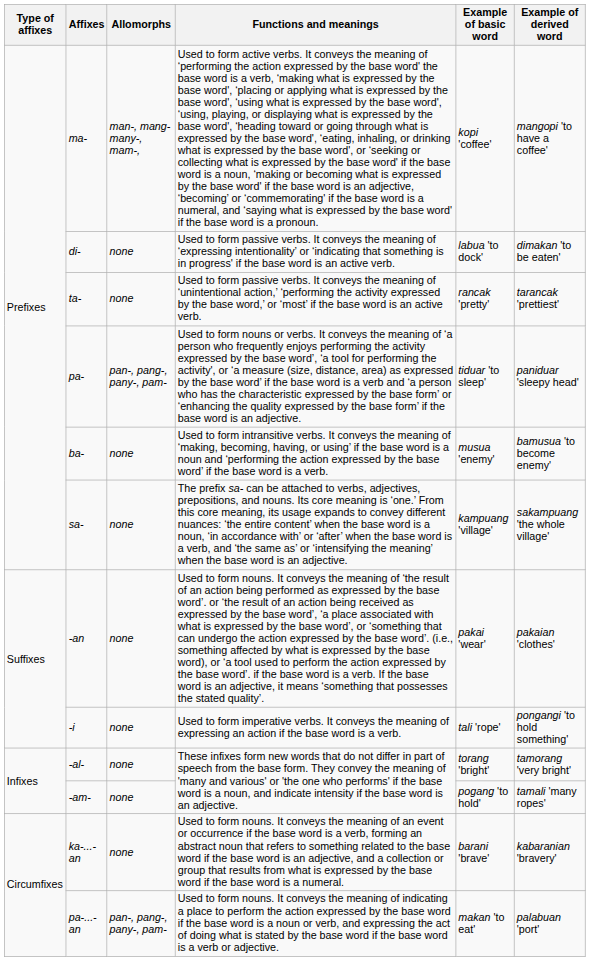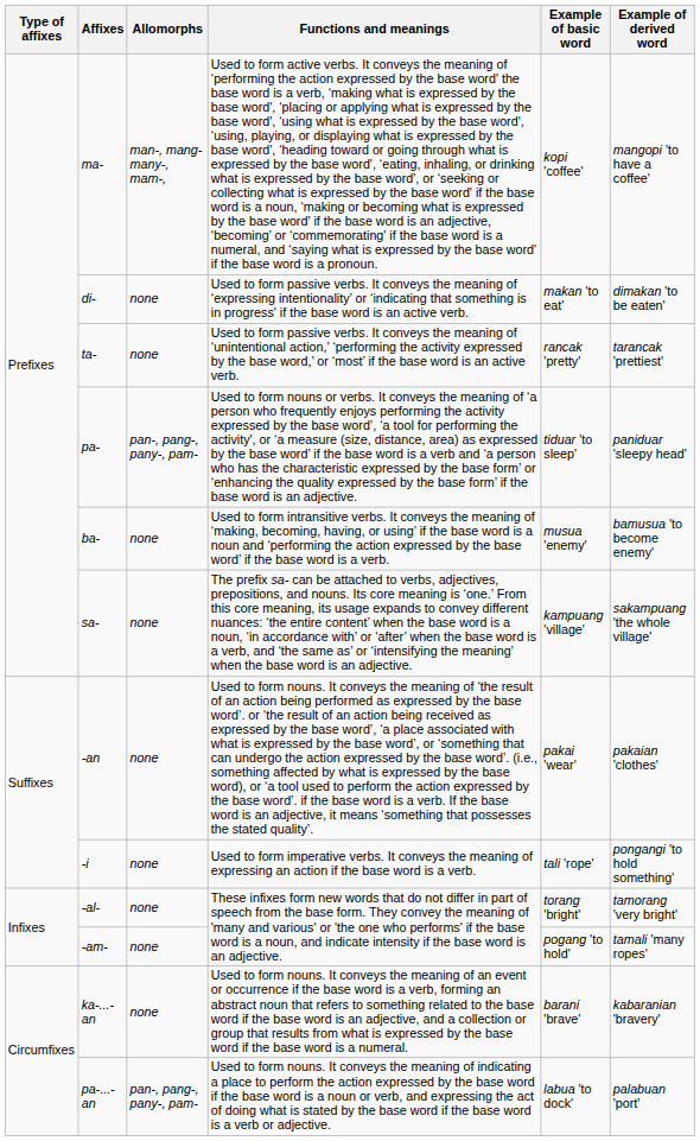di- | Example of basic word: labua 'to dock' -> makan 'to eat'
pa-...-an | Example of basic word: makan 'to eat' -> labua 'to dock'
